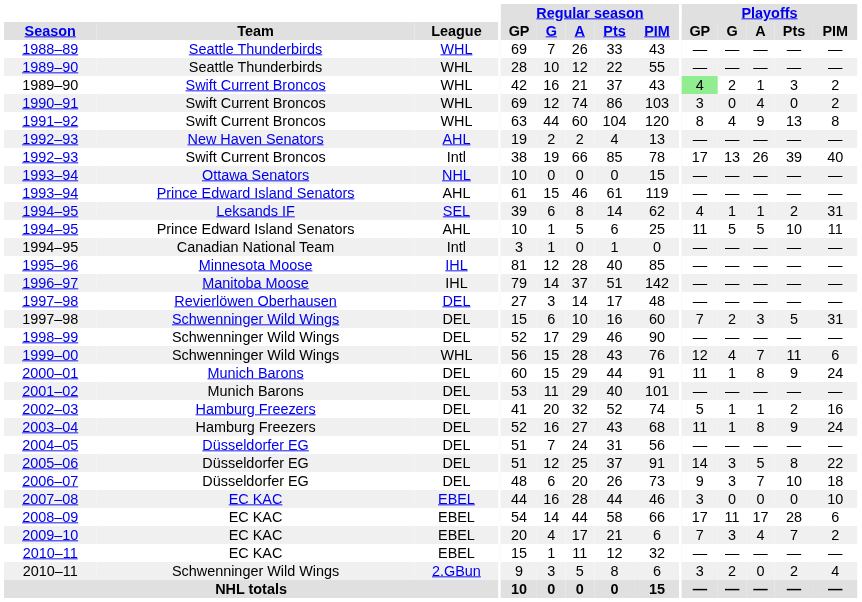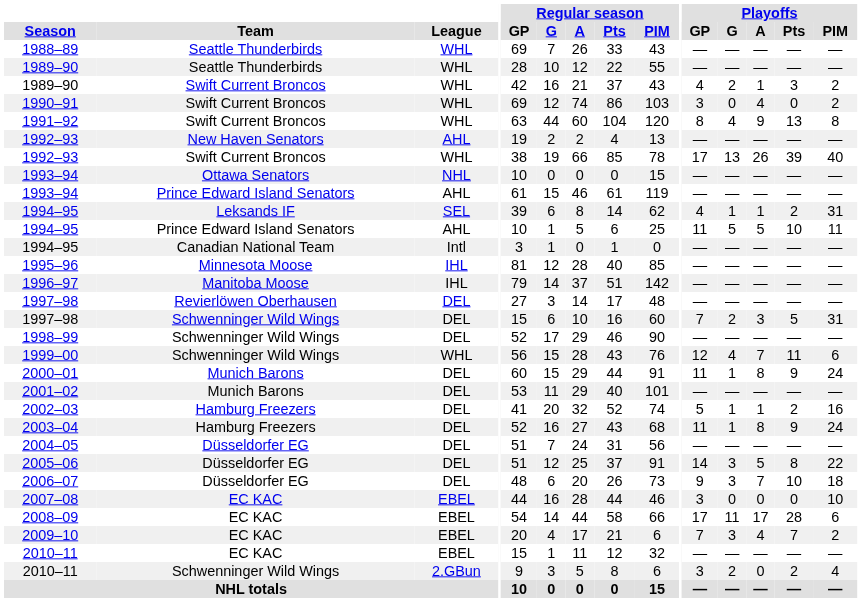1989–90 / Swift Current Broncos | Playoffs / GP: lightgreen background -> no background
1992–93 / Swift Current Broncos | League: Intl -> WHL
